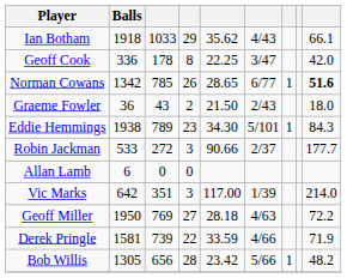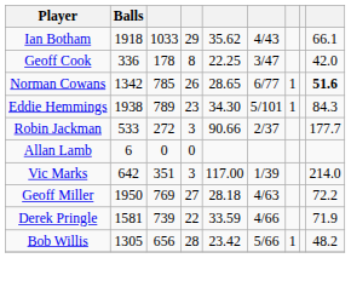- row: Graeme Fowler | 36 | 43 | 2 | 21.50 | 2/43 | 18.0
